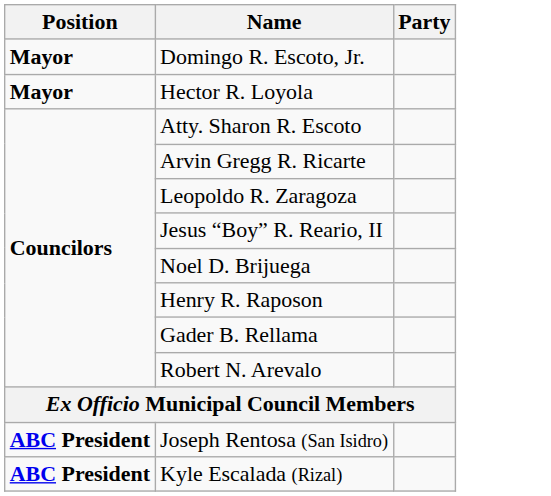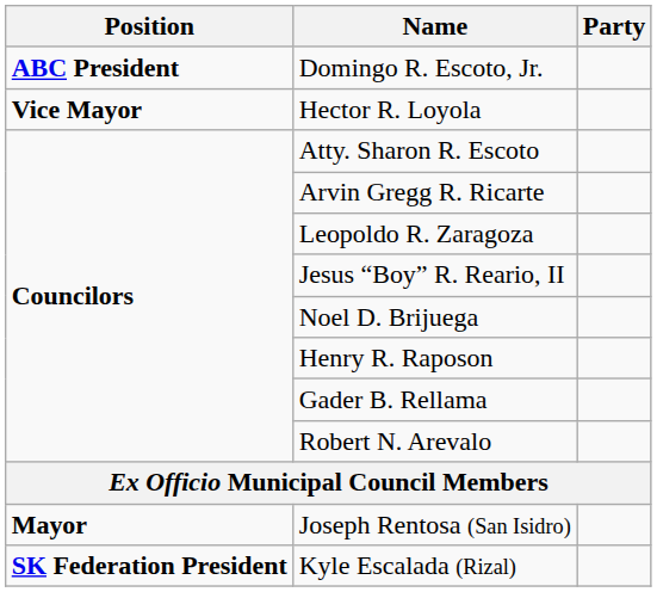Domingo R. Escoto, Jr. | Position: Mayor -> ABC President
Hector R. Loyola | Position: Mayor -> Vice Mayor
Joseph Rentosa (San Isidro) | Position: ABC President -> Mayor
Kyle Escalada (Rizal) | Position: ABC President -> SK Federation President
